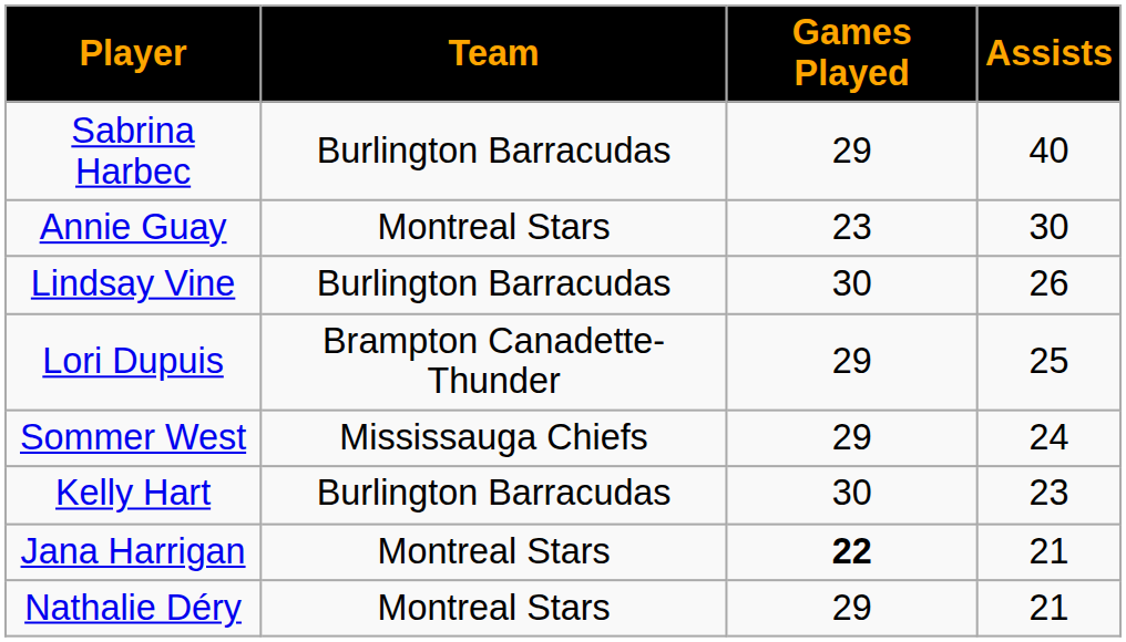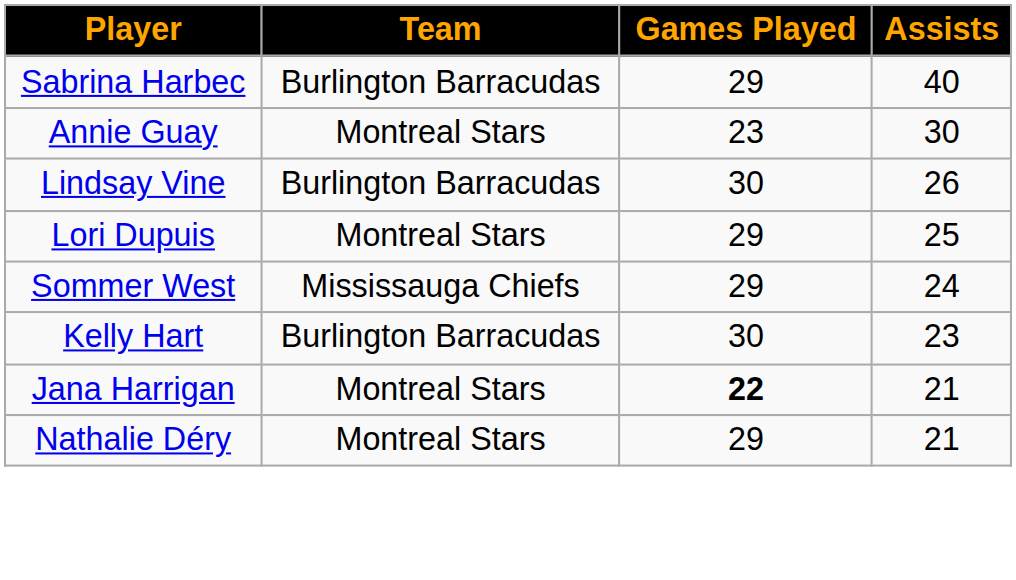Lori Dupuis | Team: Brampton Canadette-Thunder -> Montreal Stars
